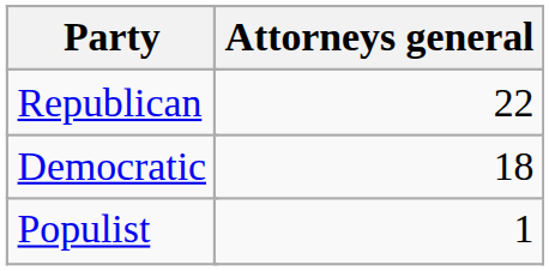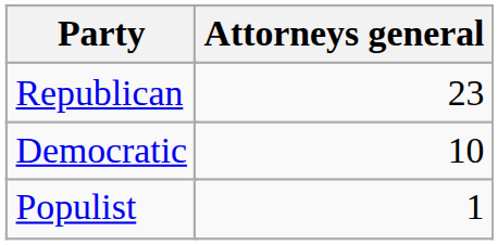Republican | Attorneys general: 22 -> 23
Democratic | Attorneys general: 18 -> 10
